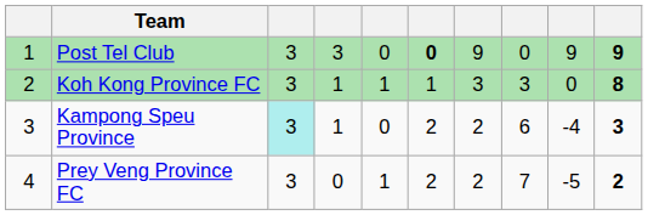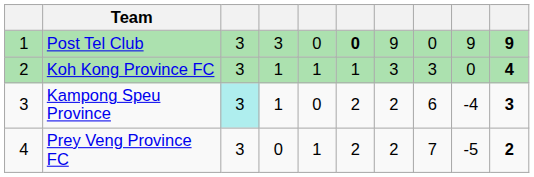Koh Kong Province FC | column 10: 8 -> 4
